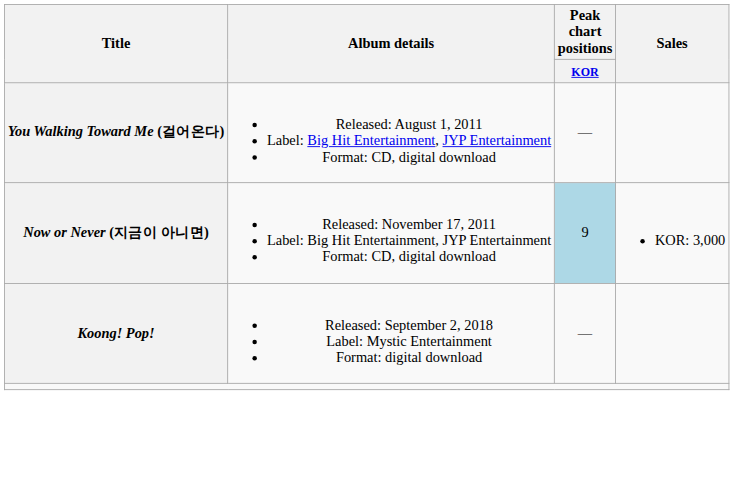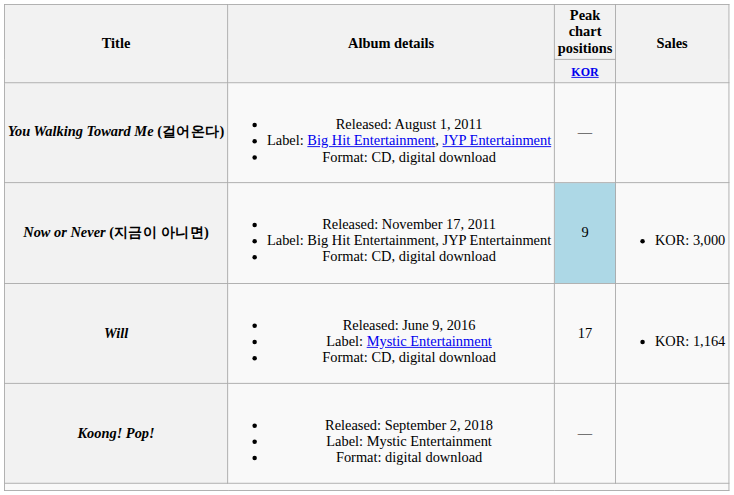+ row: Will | Released: June 9, 2016 Label: Mystic Entertainment Format: CD, digital download | 17 | KOR: 1,164
